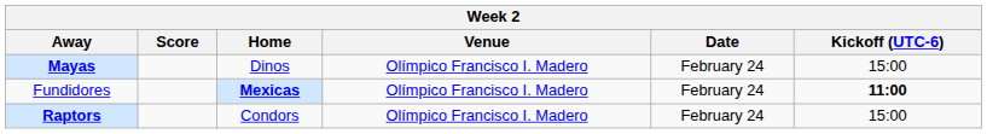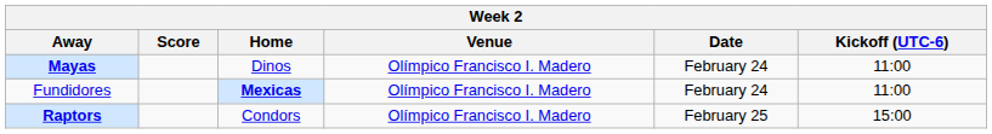Mayas | Kickoff (UTC-6): 15:00 -> 11:00
Fundidores | Kickoff (UTC-6): bold -> normal
Raptors | Date: February 24 -> February 25
